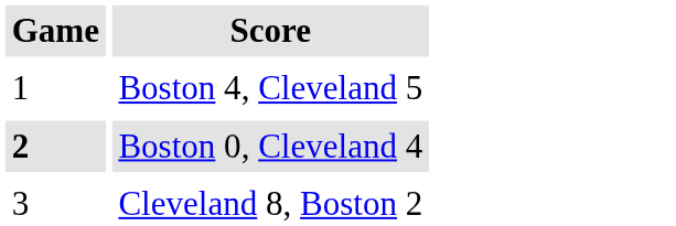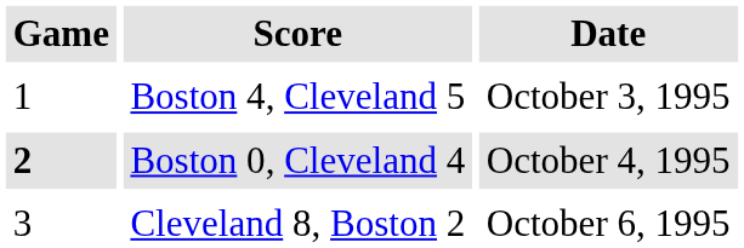+ column: Date | October 3, 1995 | October 4, 1995 | October 6, 1995
